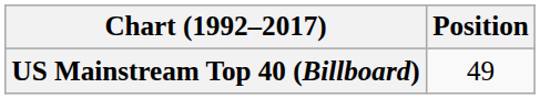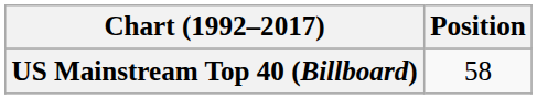US Mainstream Top 40 (Billboard) | Position: 49 -> 58
